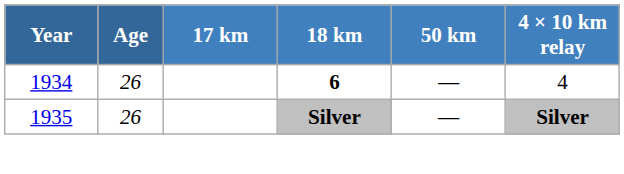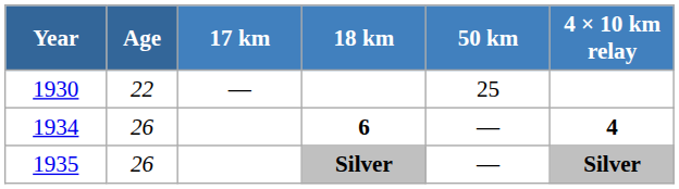+ row: 1930 | 22 | — | 25
1934 | 4 × 10 km relay: normal -> bold
